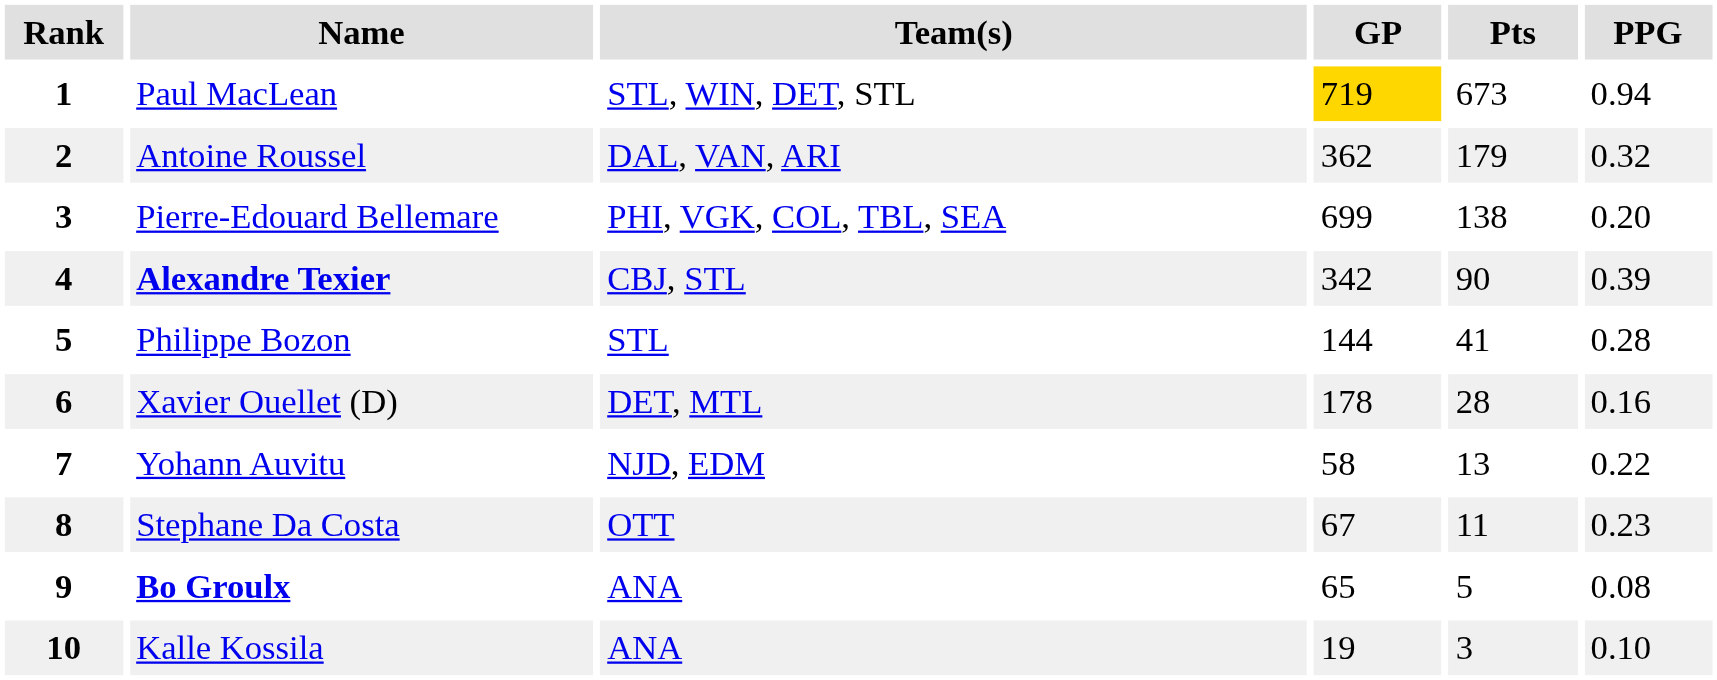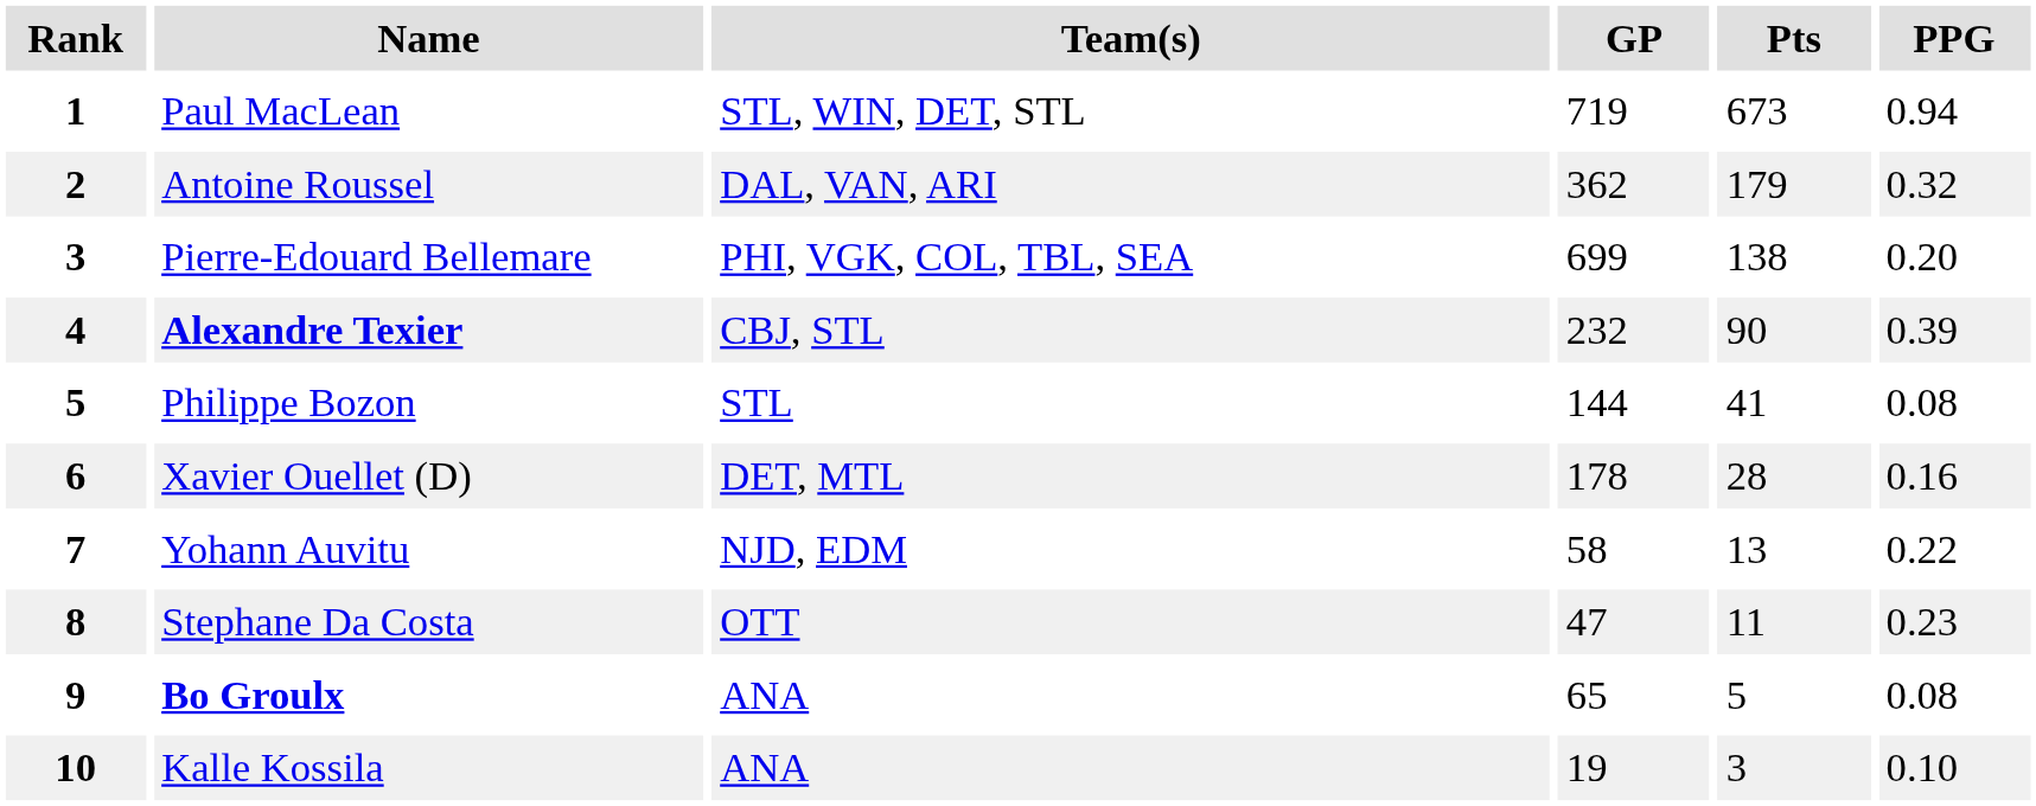Paul MacLean | GP: gold background -> no background
Alexandre Texier | GP: 342 -> 232
Philippe Bozon | PPG: 0.28 -> 0.08
Stephane Da Costa | GP: 67 -> 47
